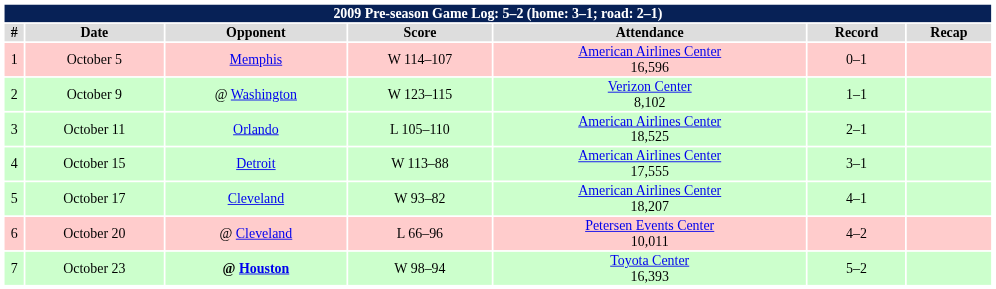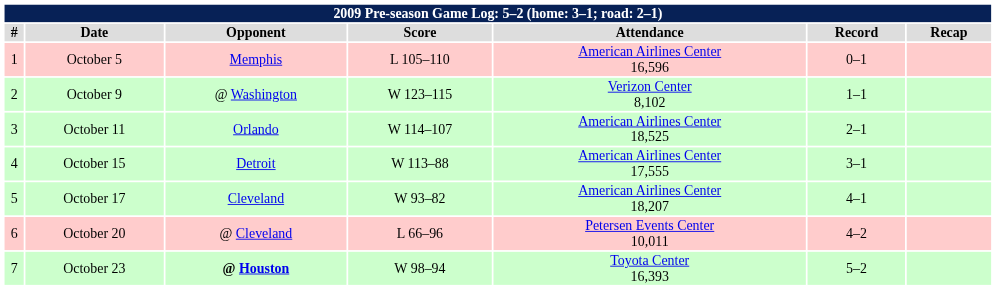October 5 | Score: W 114–107 -> L 105–110
October 11 | Score: L 105–110 -> W 114–107
